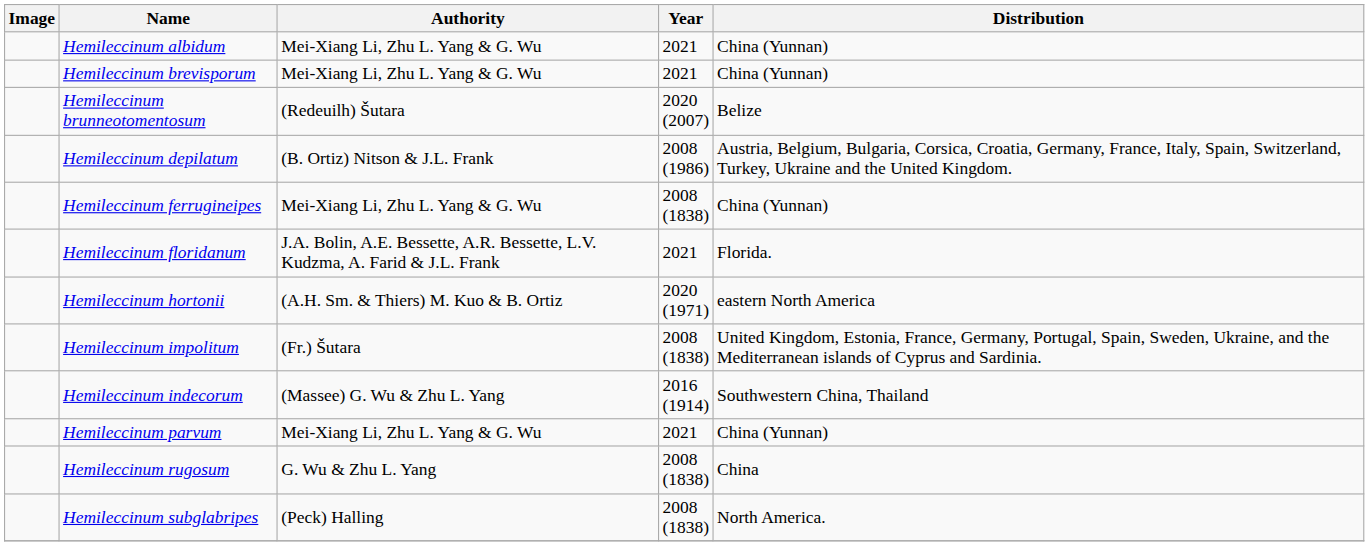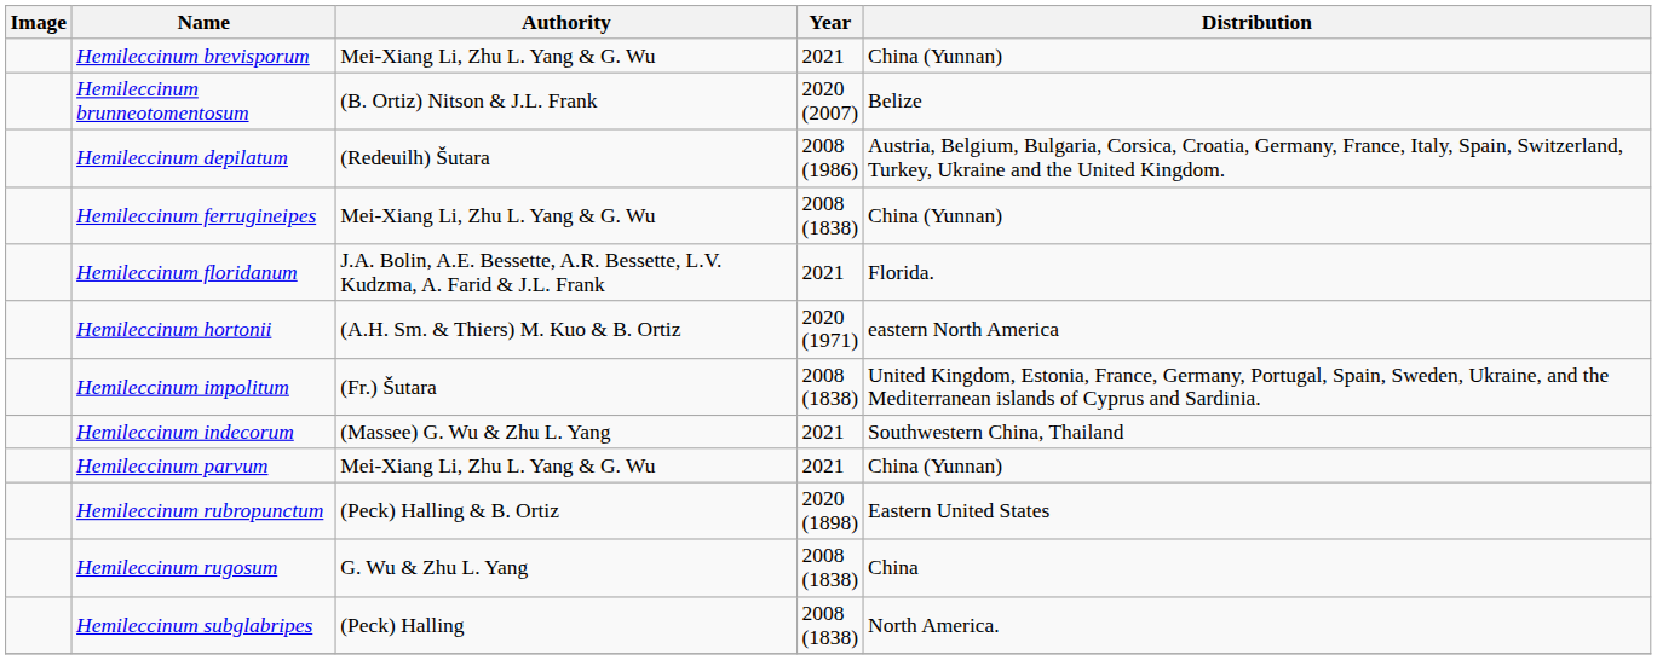- row: Hemileccinum albidum | Mei-Xiang Li, Zhu L. Yang & G. Wu | 2021 | China (Yunnan)
Hemileccinum brunneotomentosum | Authority: (Redeuilh) Šutara -> (B. Ortiz) Nitson & J.L. Frank
Hemileccinum depilatum | Authority: (B. Ortiz) Nitson & J.L. Frank -> (Redeuilh) Šutara
Hemileccinum indecorum | Year: 2016 (1914) -> 2021
+ row: Hemileccinum rubropunctum | (Peck) Halling & B. Ortiz | 2020 (1898) | Eastern United States
